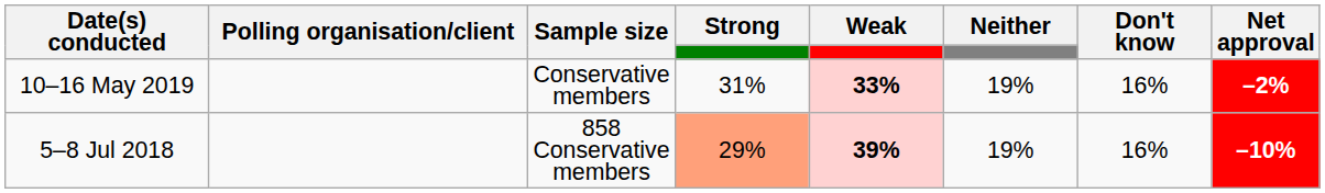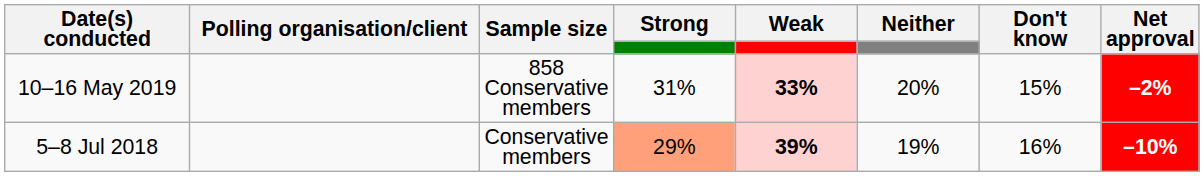10–16 May 2019 | Sample size: Conservative members -> 858 Conservative members
10–16 May 2019 | Neither: 19% -> 20%
10–16 May 2019 | Don't know: 16% -> 15%
5–8 Jul 2018 | Sample size: 858 Conservative members -> Conservative members
